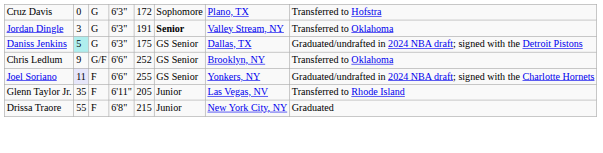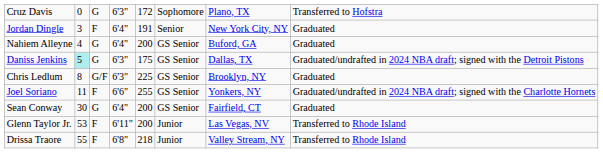Jordan Dingle | column 3: G -> F
Jordan Dingle | column 4: 6'3" -> 6'4"
Jordan Dingle | column 6: bold -> normal
Jordan Dingle | column 7: Valley Stream, NY -> New York City, NY
Jordan Dingle | column 8: Transferred to Oklahoma -> Graduated
+ row: Nahiem Alleyne | 4 | G | 6'4" | 200 | GS Senior | Buford, GA | Graduated
Chris Ledlum | column 2: 9 -> 8
Chris Ledlum | column 4: 6'6" -> 6'3"
Chris Ledlum | column 5: 252 -> 225
Chris Ledlum | column 8: Transferred to Oklahoma -> Graduated
Joel Soriano | column 2: lavender background -> no background
+ row: Sean Conway | 30 | G | 6'4" | 200 | GS Senior | Fairfield, CT | Graduated
Glenn Taylor Jr. | column 2: 35 -> 53
Glenn Taylor Jr. | column 5: 205 -> 200
Drissa Traore | column 5: 215 -> 218
Drissa Traore | column 7: New York City, NY -> Valley Stream, NY
Drissa Traore | column 8: Graduated -> Transferred to Rhode Island
